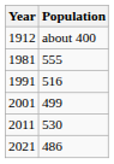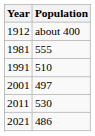1991 | Population: 516 -> 510
2001 | Population: 499 -> 497
